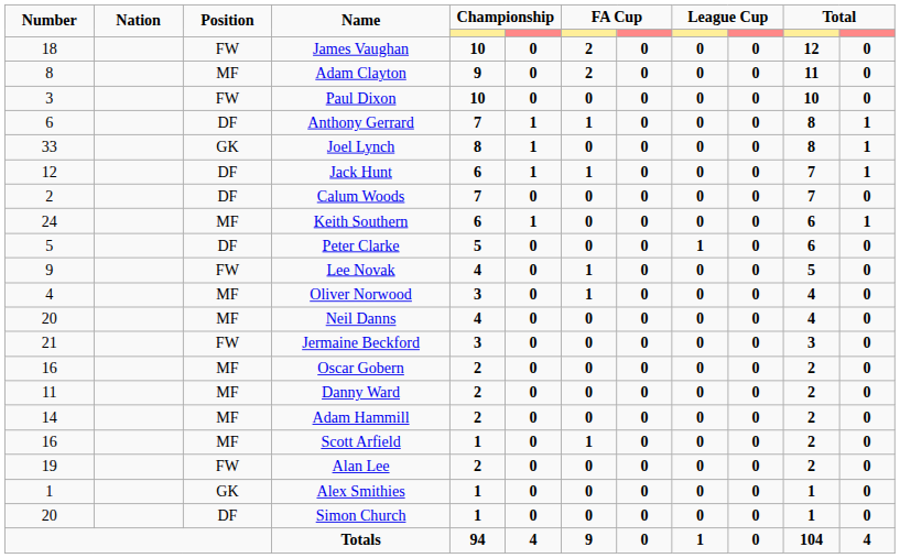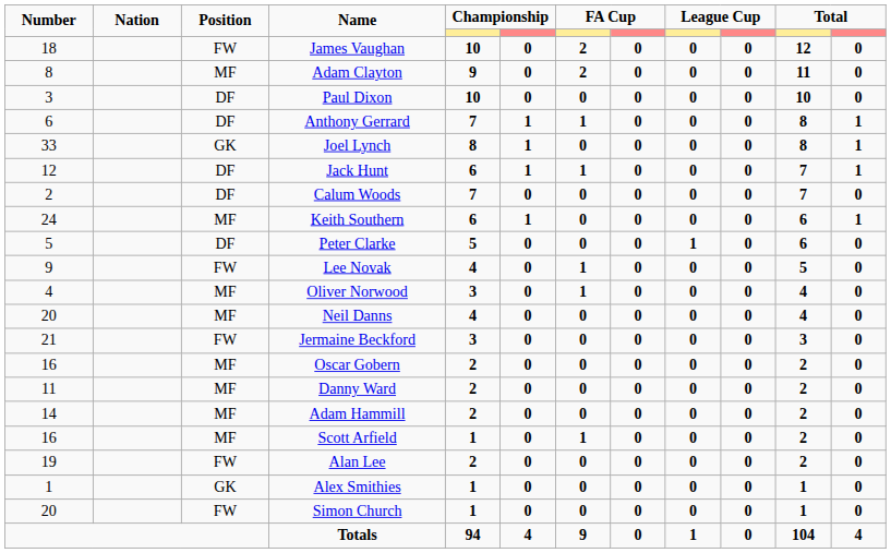Paul Dixon | Position: FW -> DF
Simon Church | Position: DF -> FW
